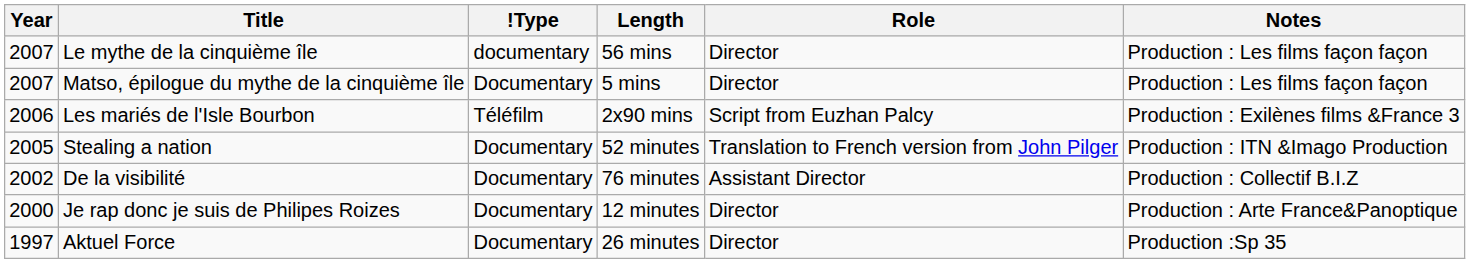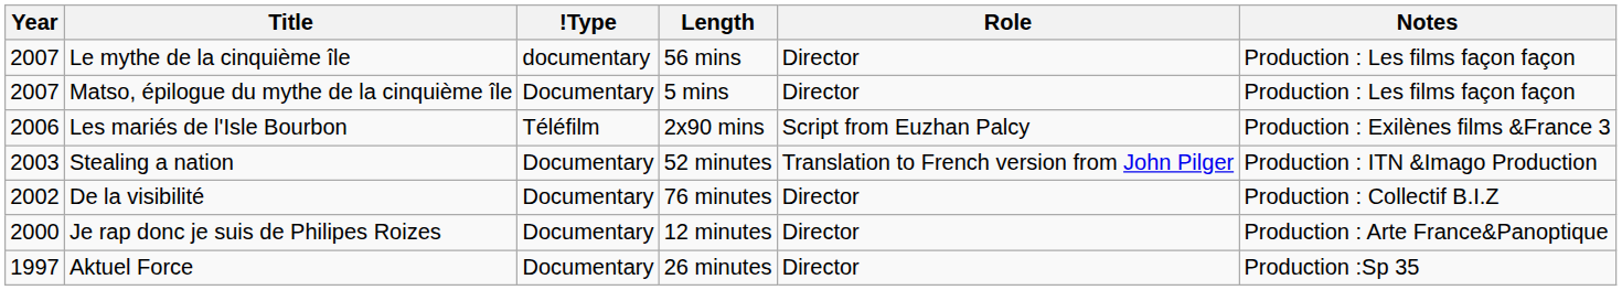Stealing a nation | Year: 2005 -> 2003
De la visibilité | Role: Assistant Director -> Director
